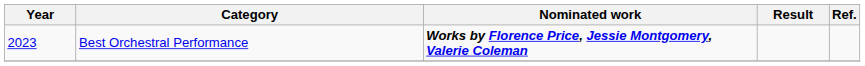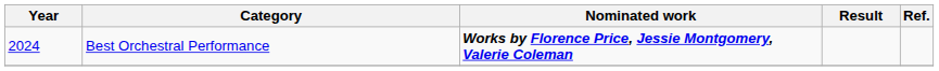Best Orchestral Performance | Year: 2023 -> 2024
